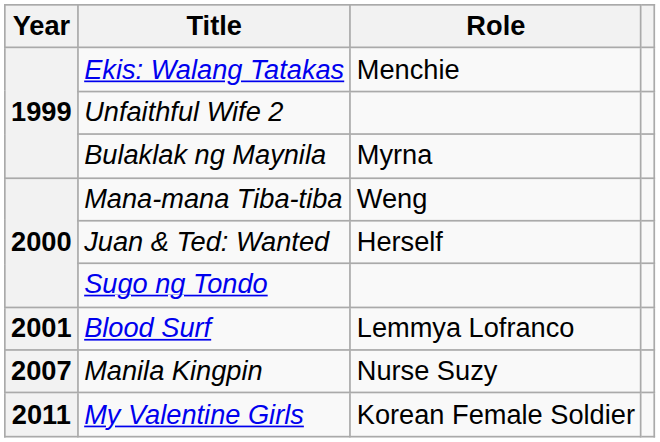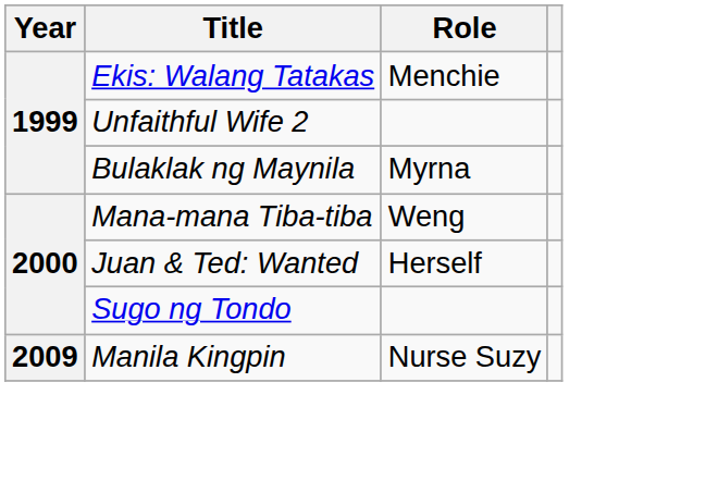- row: 2001 | Blood Surf | Lemmya Lofranco
Manila Kingpin | Year: 2007 -> 2009
- row: 2011 | My Valentine Girls | Korean Female Soldier
